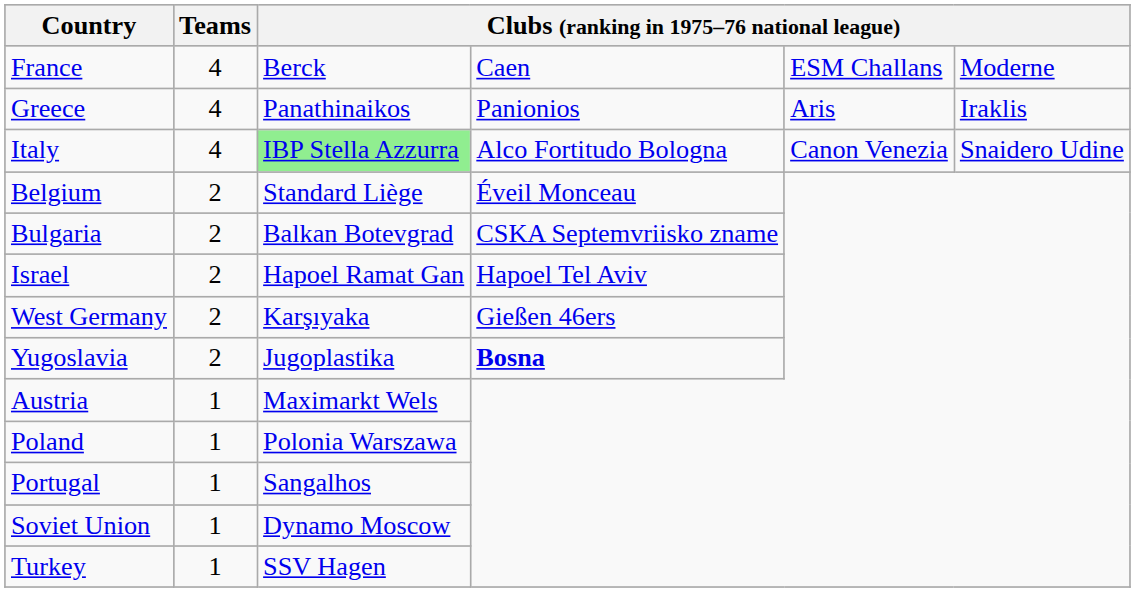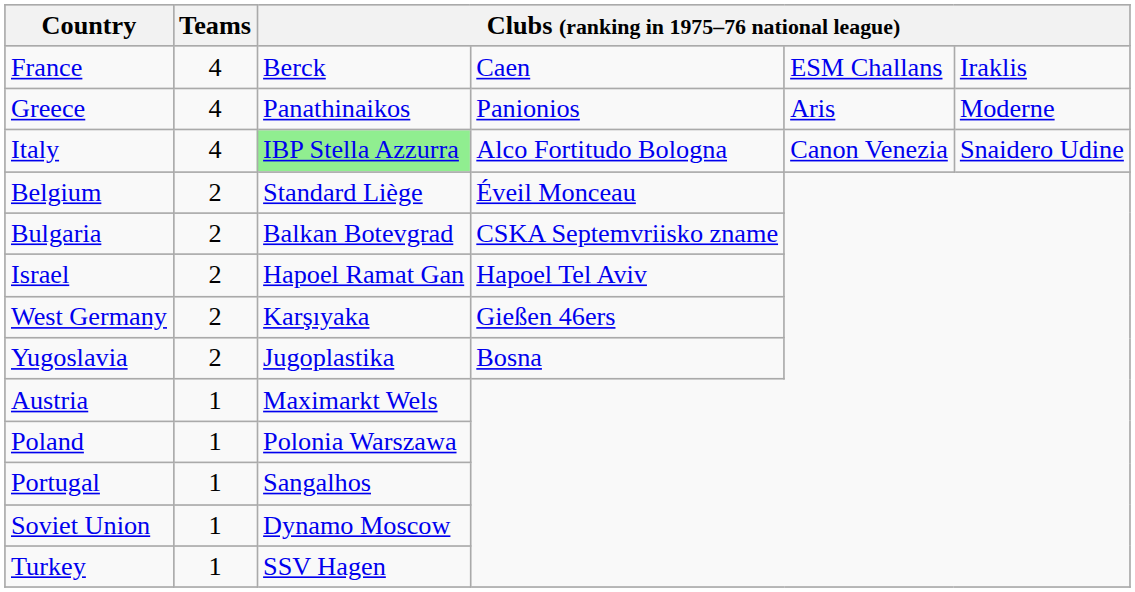France | column 6: Moderne -> Iraklis
Greece | column 6: Iraklis -> Moderne
Yugoslavia | column 4: bold -> normal
